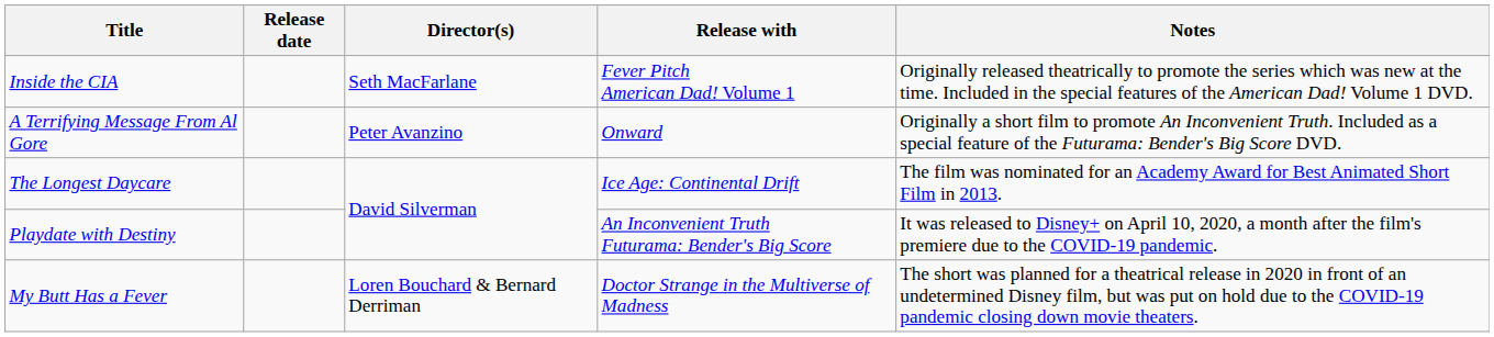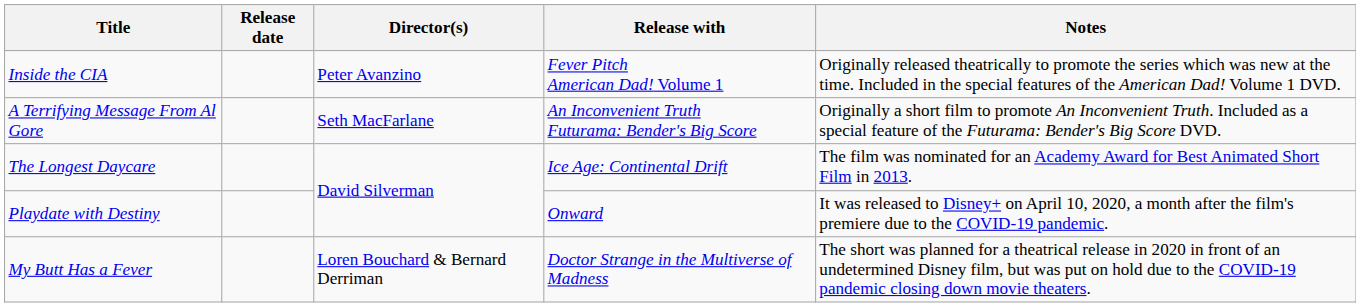Inside the CIA | Director(s): Seth MacFarlane -> Peter Avanzino
A Terrifying Message From Al Gore | Director(s): Peter Avanzino -> Seth MacFarlane
A Terrifying Message From Al Gore | Release with: Onward -> An Inconvenient Truth Futurama: Bender's Big Score
Playdate with Destiny | Release with: An Inconvenient Truth Futurama: Bender's Big Score -> Onward
